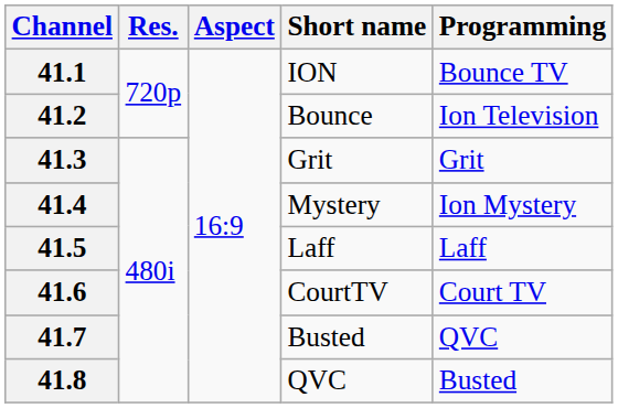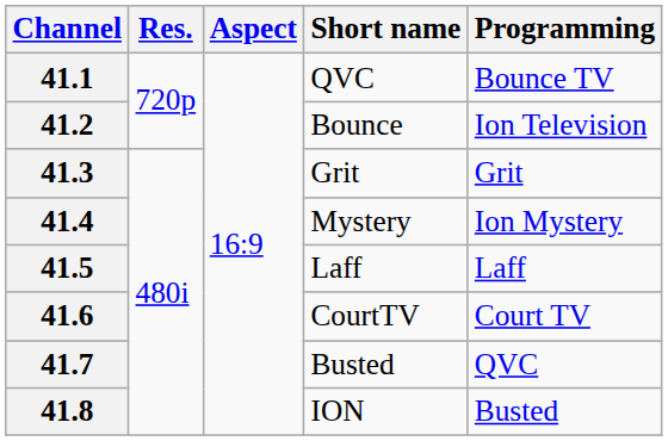41.1 | Short name: ION -> QVC
41.8 | Short name: QVC -> ION
